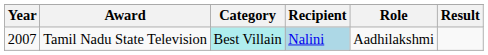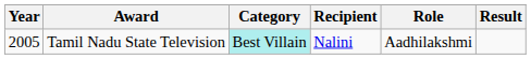Tamil Nadu State Television | Year: 2007 -> 2005
Tamil Nadu State Television | Recipient: lightblue background -> no background
